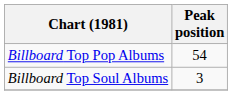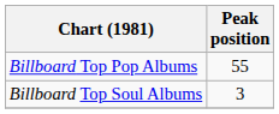Billboard Top Pop Albums | Peak position: 54 -> 55
